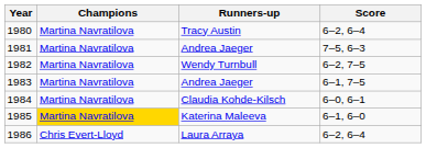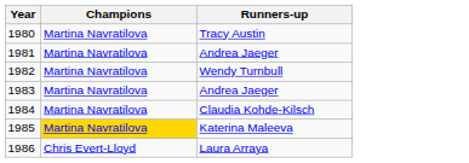- column: Score | 6–2, 6–4 | 7–5, 6–3 | 6–2, 7–5 | 6–1, 7–5 | 6–0, 6–1 | 6–1, 6–0 | 6–2, 6–4
